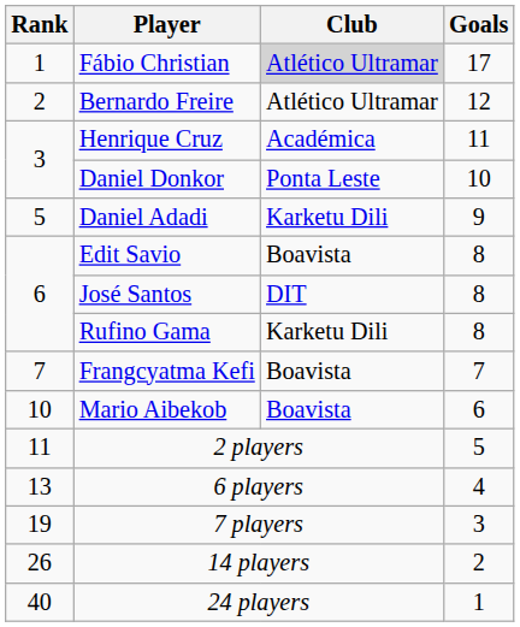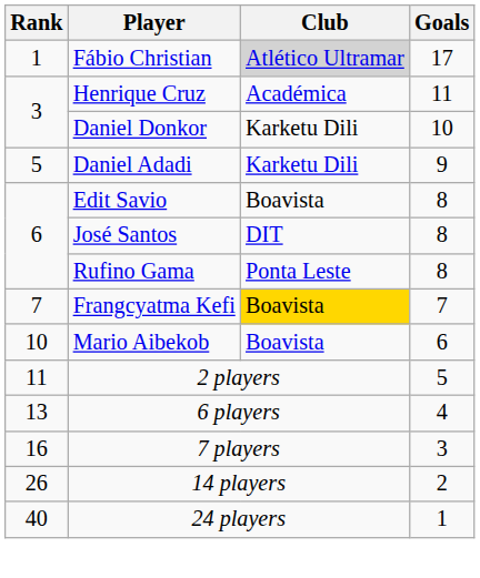- row: 2 | Bernardo Freire | Atlético Ultramar | 12
Daniel Donkor | Club: Ponta Leste -> Karketu Dili
Rufino Gama | Club: Karketu Dili -> Ponta Leste
Frangcyatma Kefi | Club: no background -> gold background
7 players | Rank: 19 -> 16
